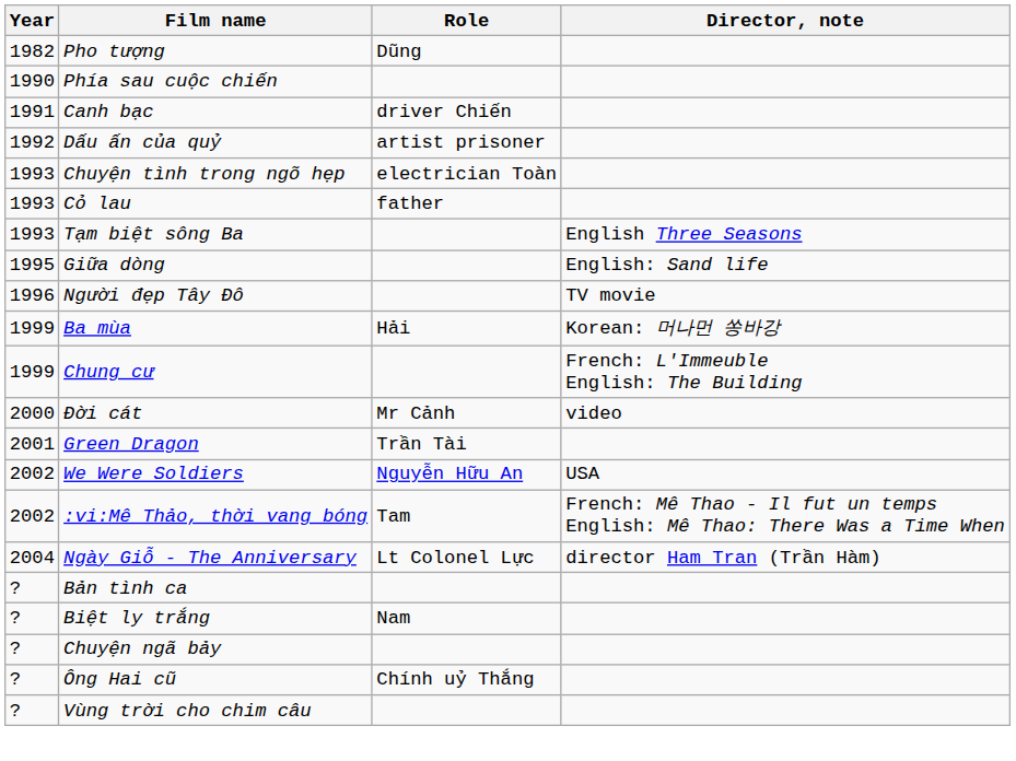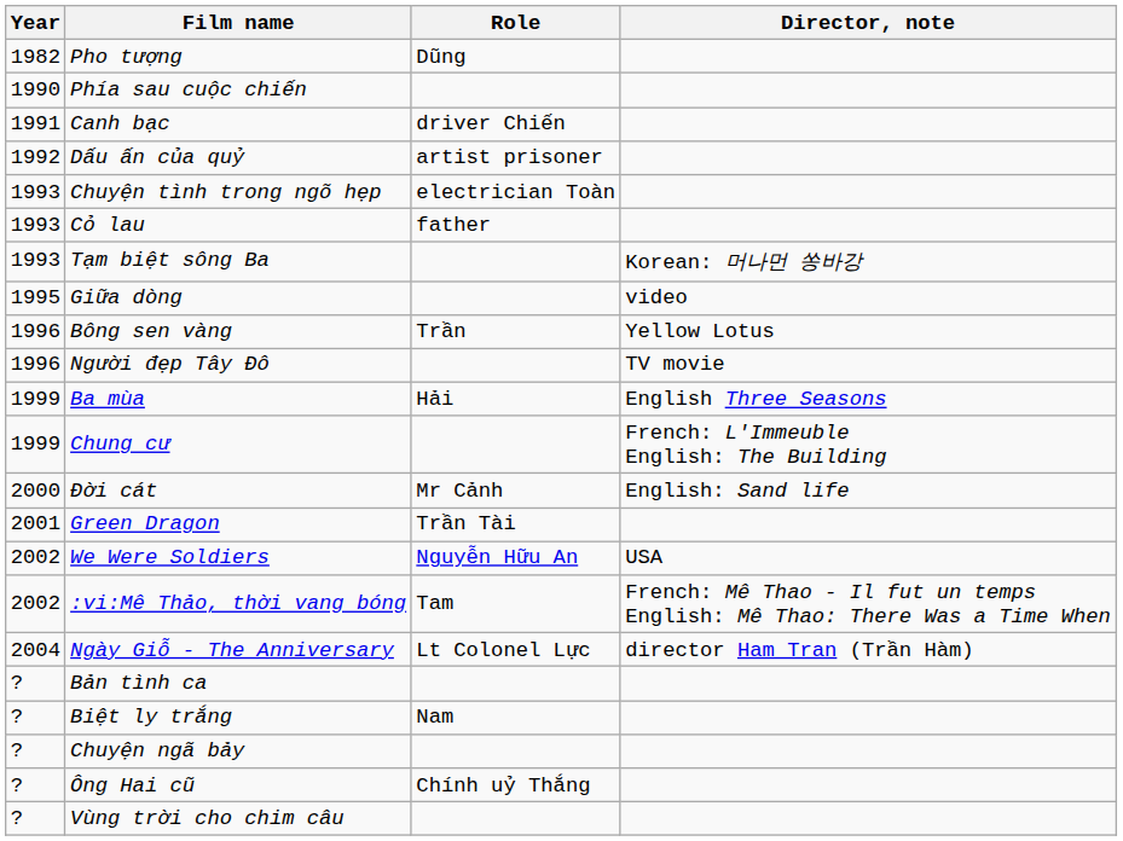Tạm biệt sông Ba | Director, note: English Three Seasons -> Korean: 머나먼 쏭바강
Giữa dòng | Director, note: English: Sand life -> video
+ row: 1996 | Bông sen vàng | Trần | Yellow Lotus
Ba mùa | Director, note: Korean: 머나먼 쏭바강 -> English Three Seasons
Đời cát | Director, note: video -> English: Sand life
